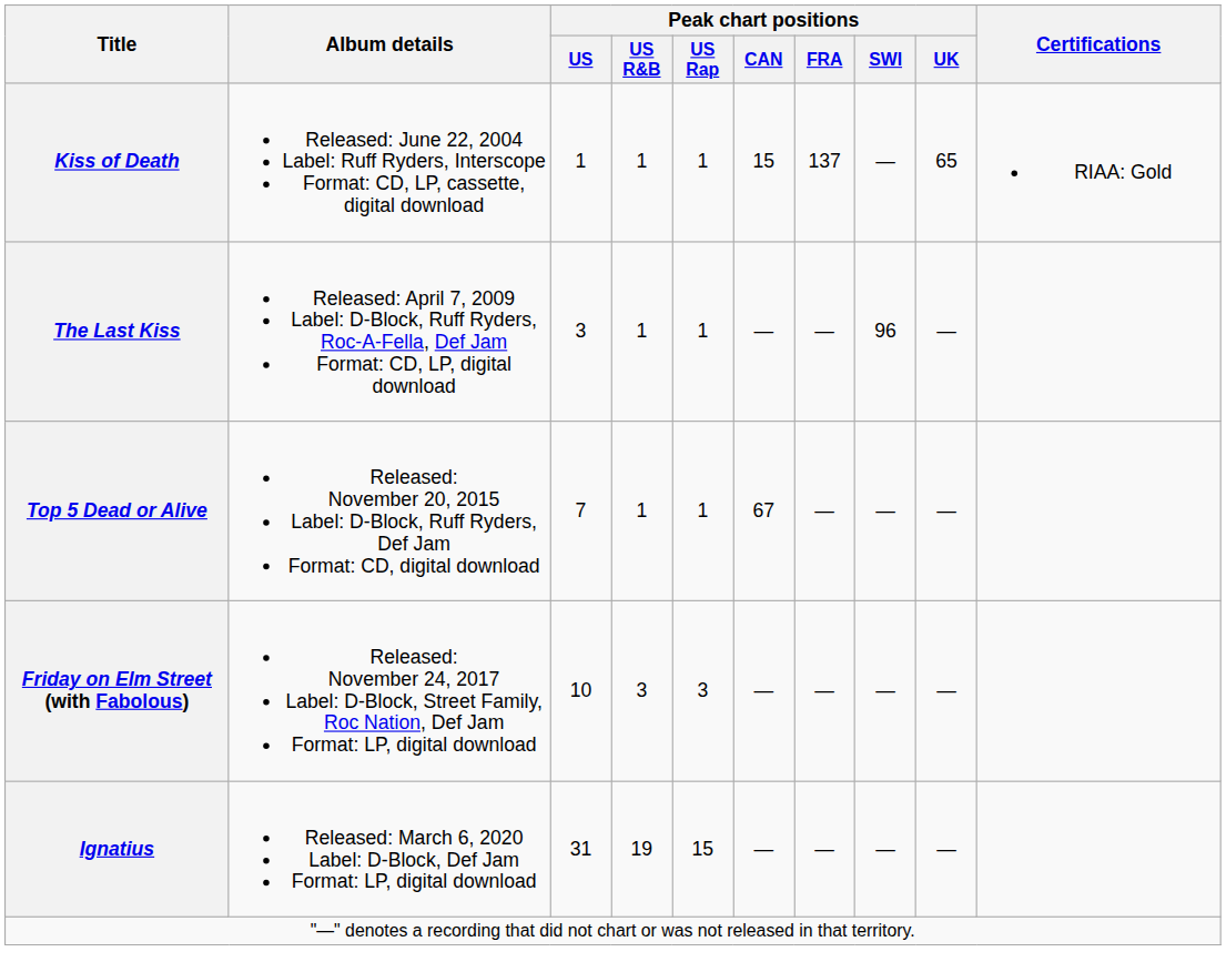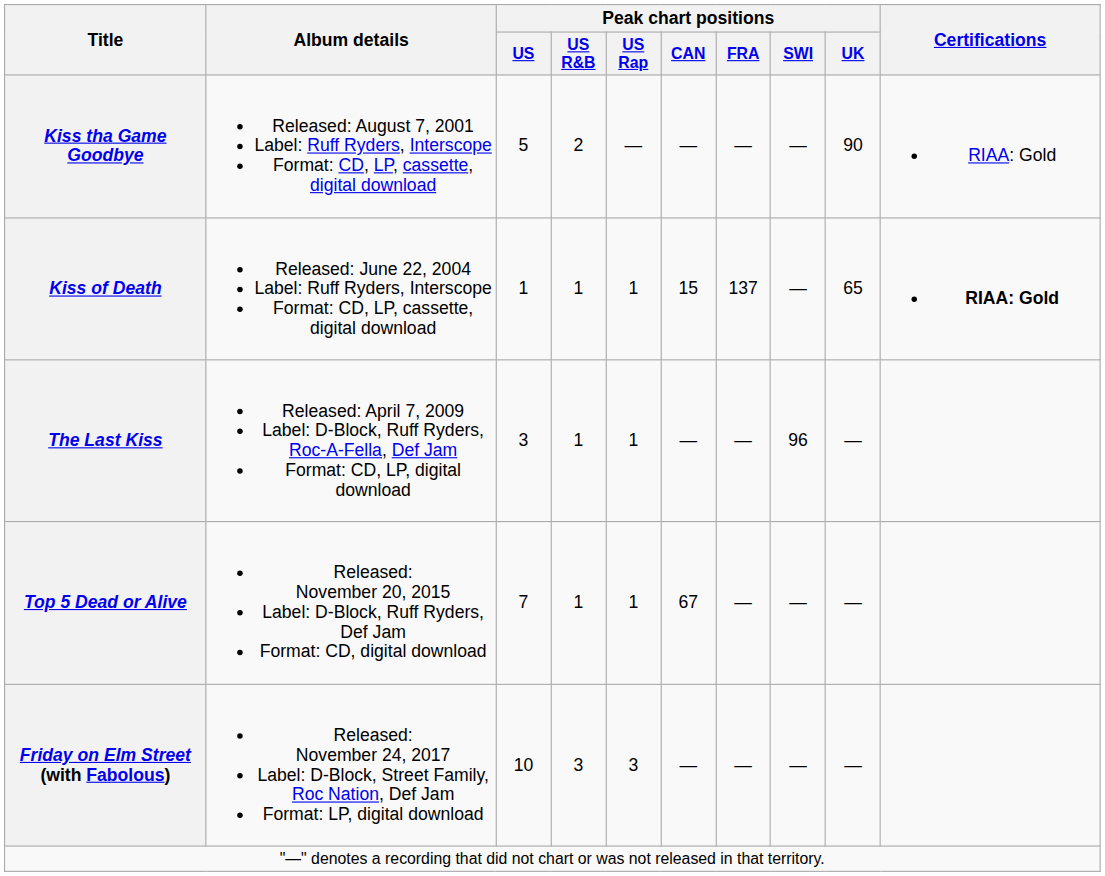+ row: Kiss tha Game Goodbye | Released: August 7, 2001 Label: Ruff Ryders, Interscope Format: CD, LP, cassette, digital download | 5 | 2 | — | — | — | — | 90 | RIAA: Gold
Kiss of Death | Certifications: normal -> bold
- row: Ignatius | Released: March 6, 2020 Label: D-Block, Def Jam Format: LP, digital download | 31 | 19 | 15 | — | — | — | —
